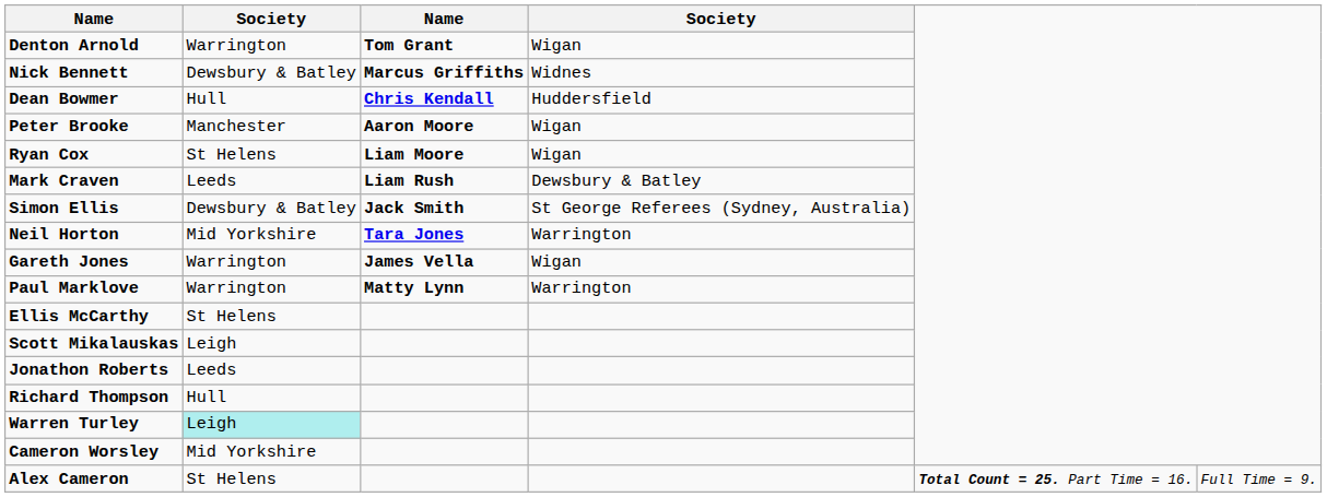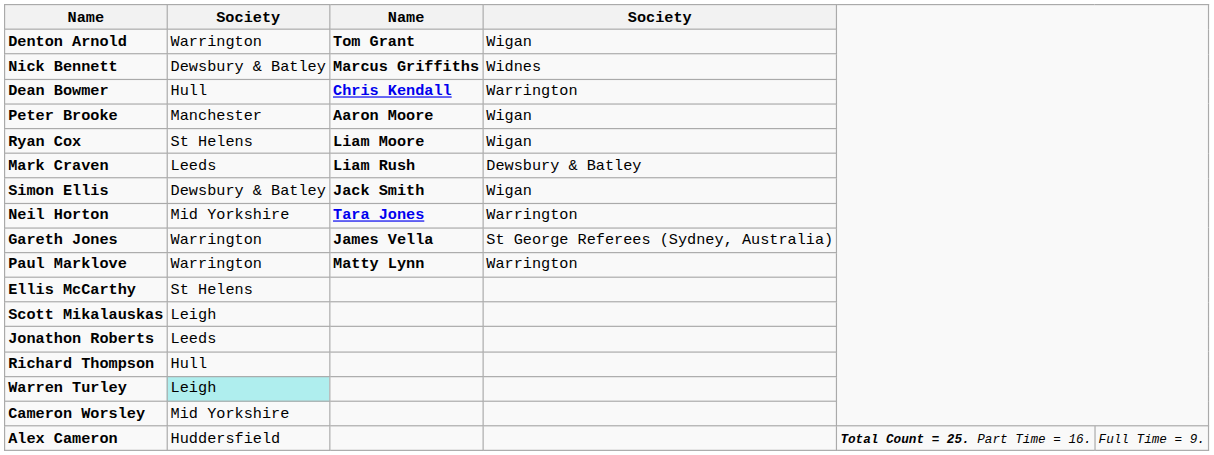Dean Bowmer | column 4: Huddersfield -> Warrington
Simon Ellis | column 4: St George Referees (Sydney, Australia) -> Wigan
Gareth Jones | column 4: Wigan -> St George Referees (Sydney, Australia)
Alex Cameron | column 2: St Helens -> Huddersfield
